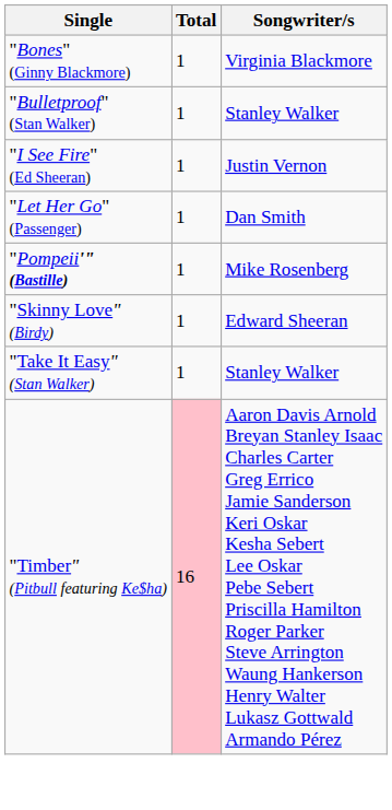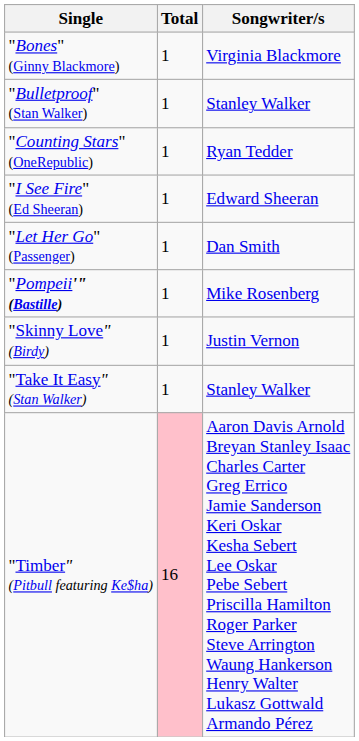+ row: "Counting Stars" (OneRepublic) | 1 | Ryan Tedder
"I See Fire" (Ed Sheeran) | Songwriter/s: Justin Vernon -> Edward Sheeran
"Skinny Love" (Birdy) | Songwriter/s: Edward Sheeran -> Justin Vernon
